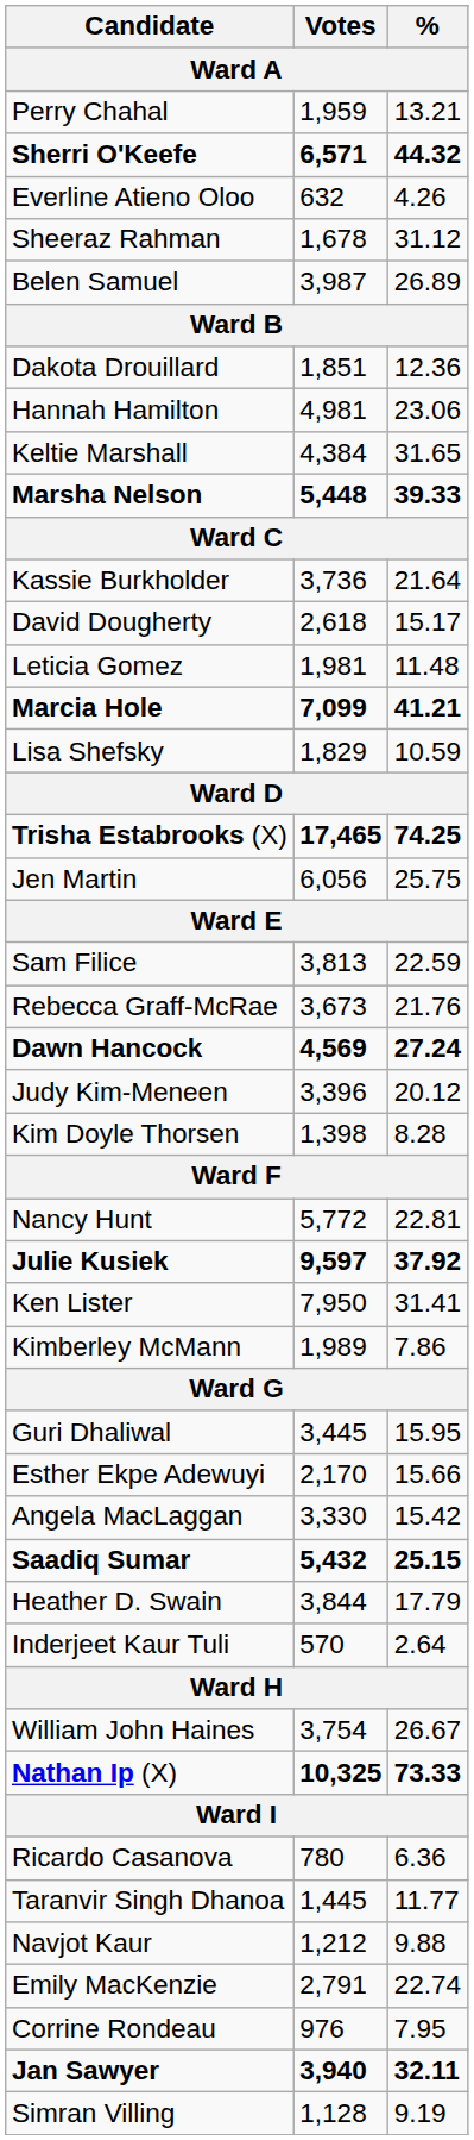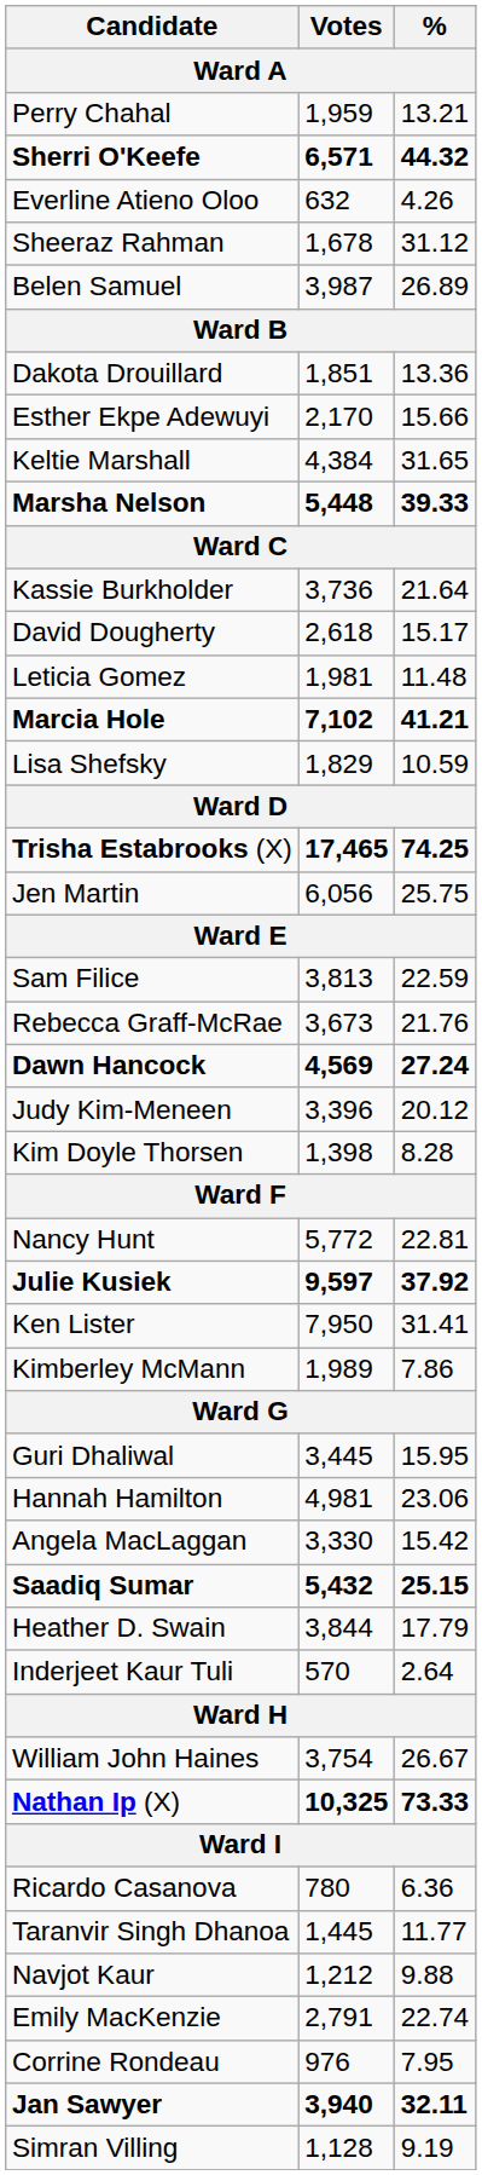Dakota Drouillard | %: 12.36 -> 13.36
rows swapped: Esther Ekpe Adewuyi <-> Hannah Hamilton
Marcia Hole | Votes: 7,099 -> 7,102
